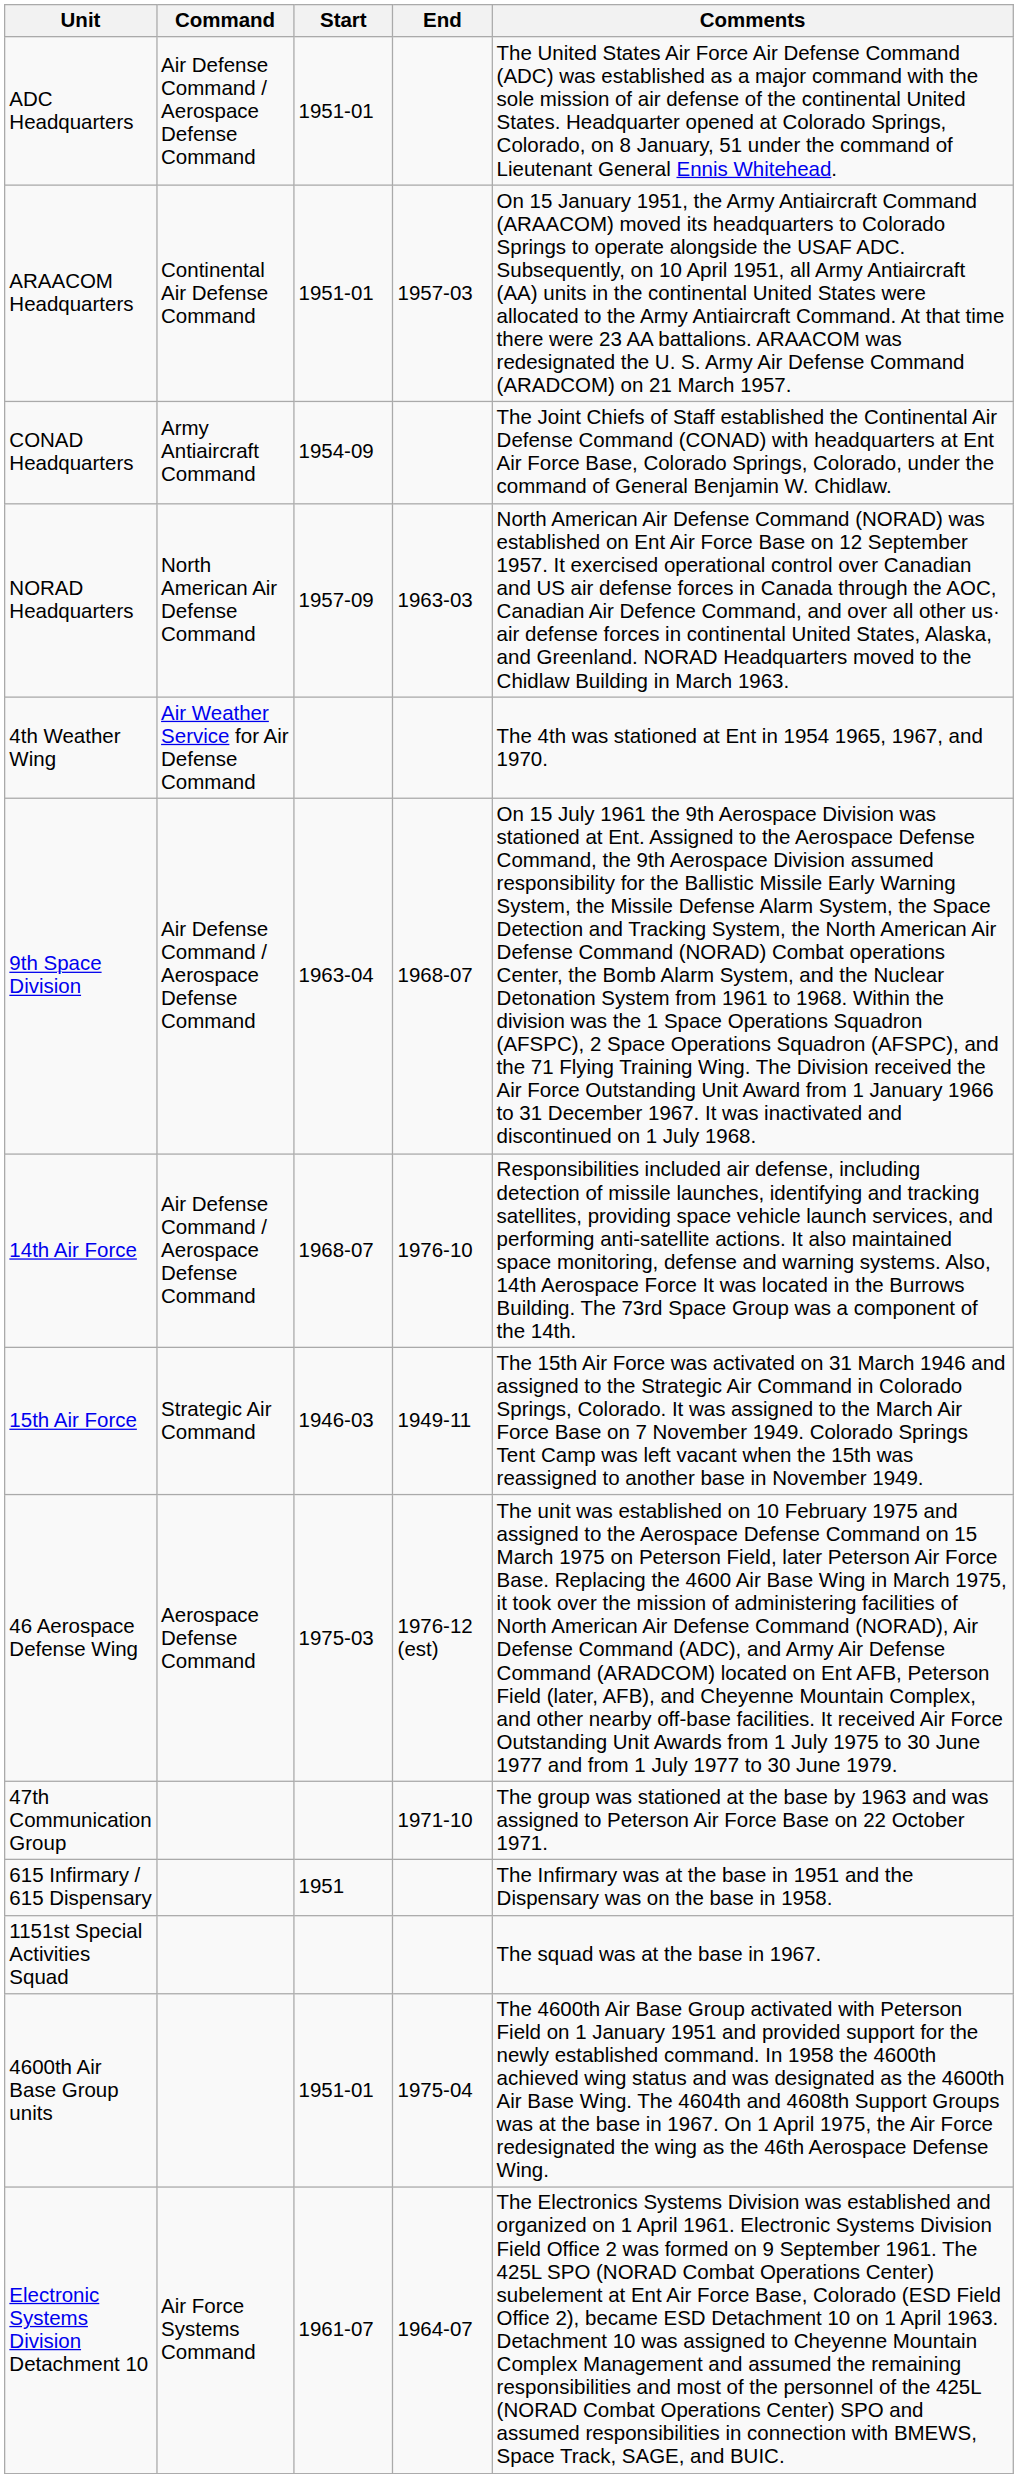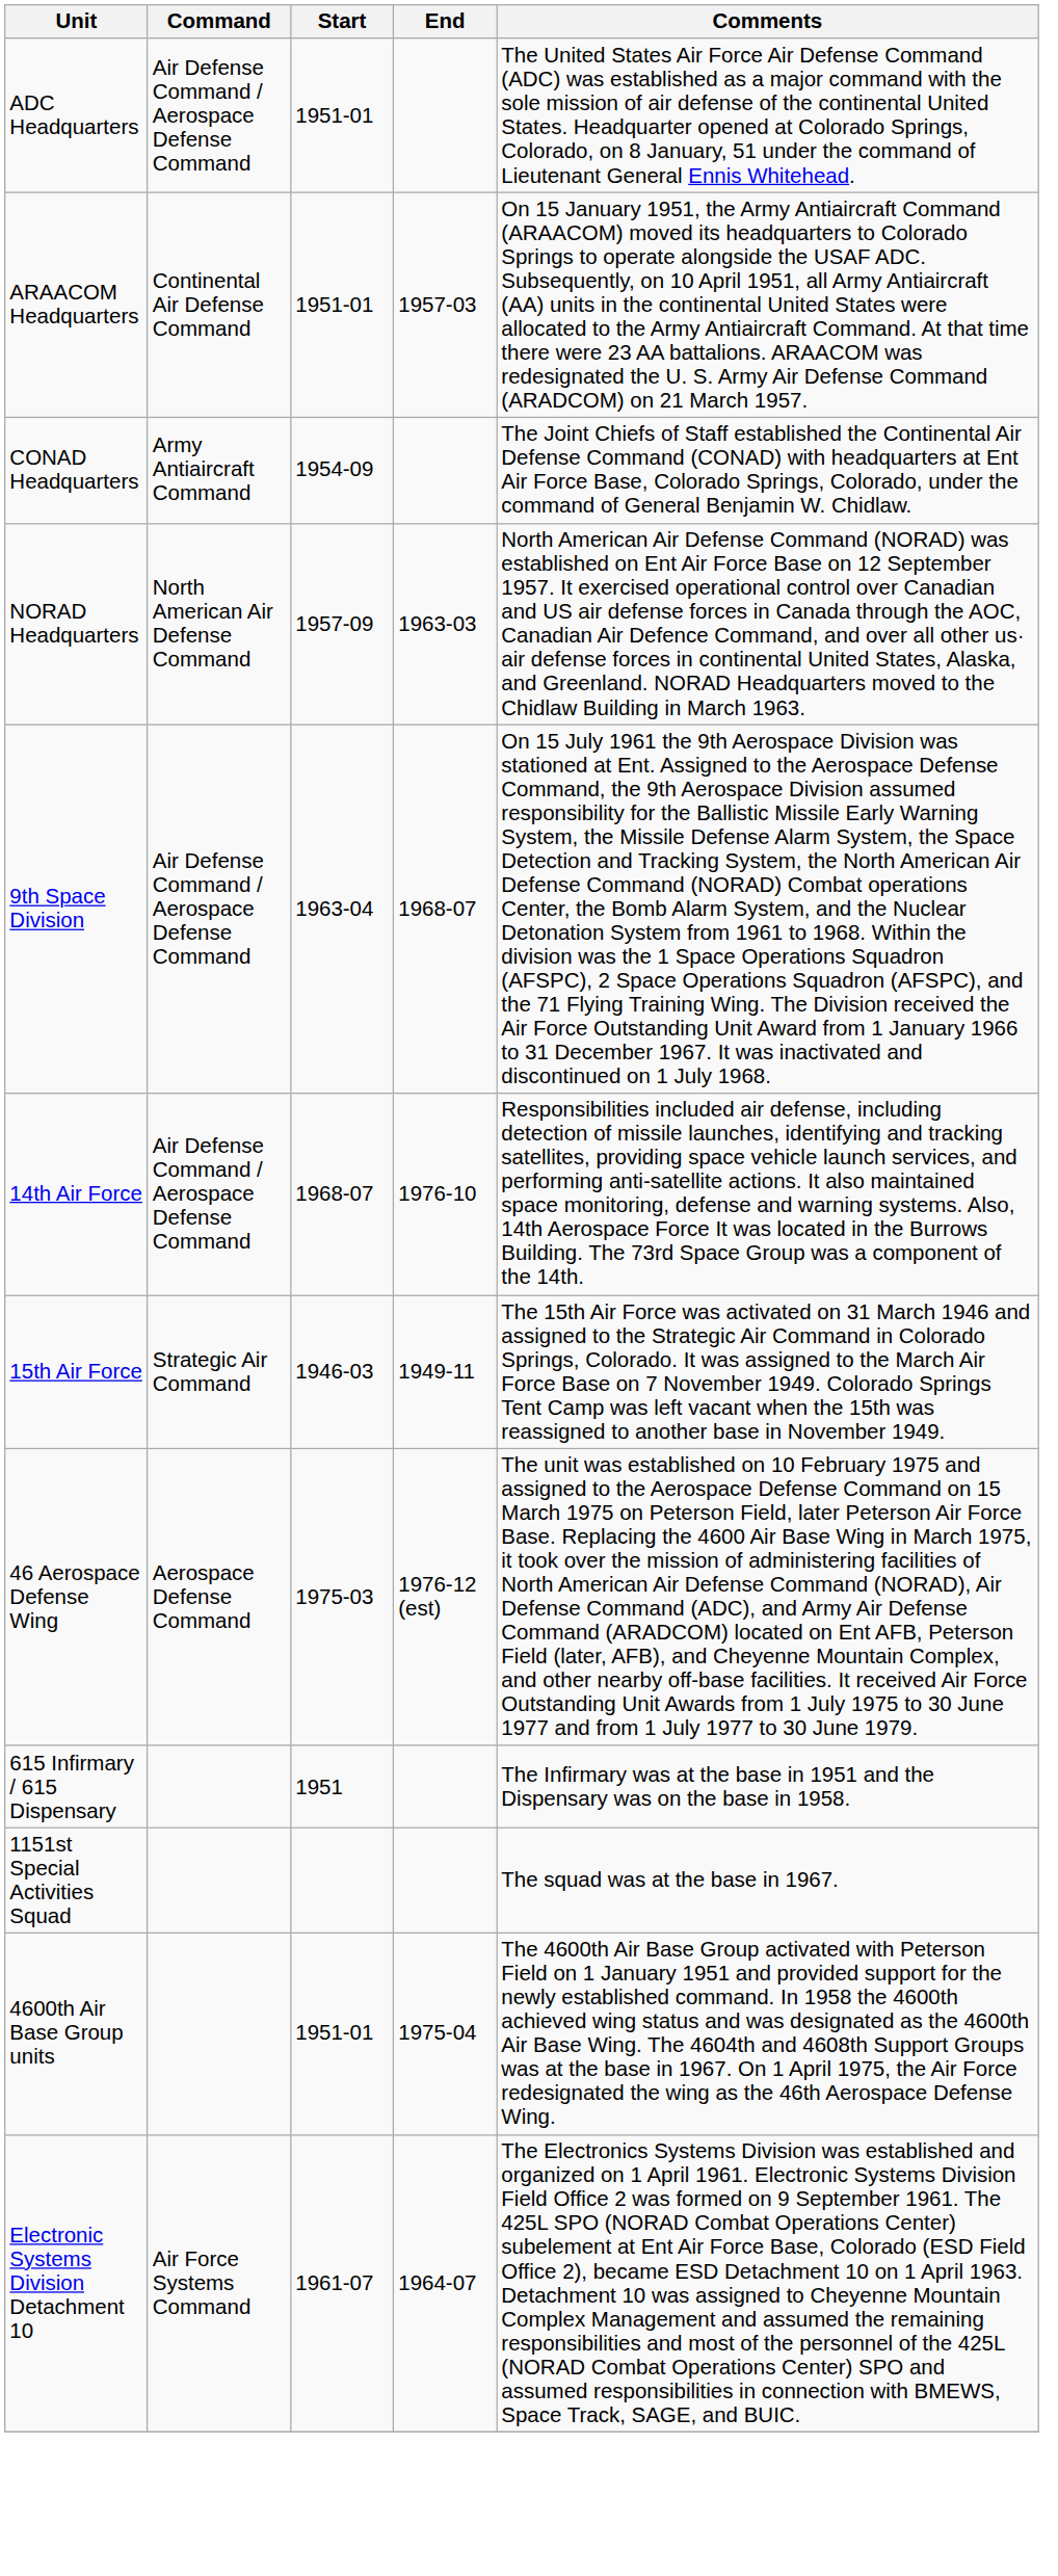- row: 4th Weather Wing | Air Weather Service for Air Defense Command | The 4th was stationed at Ent in 1954 1965, 1967, and 1970.
- row: 47th Communication Group | 1971-10 | The group was stationed at the base by 1963 and was assigned to Peterson Air Force Base on 22 October 1971.
